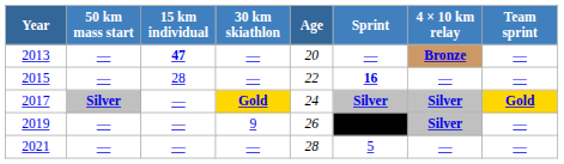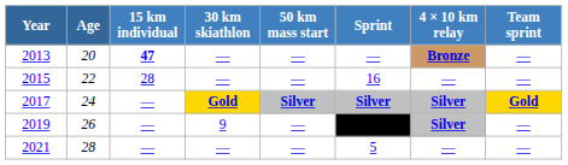columns swapped: Age <-> 50 km mass start
2015 | Sprint: bold -> normal
